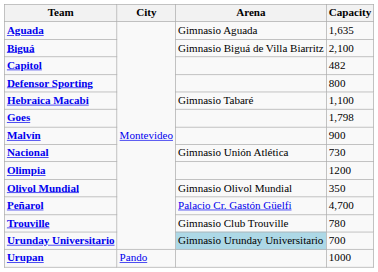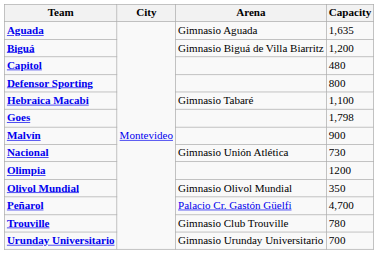Biguá | Capacity: 2,100 -> 1,200
Capitol | Capacity: 482 -> 480
Urunday Universitario | Arena: lightblue background -> no background
- row: Urupan | Pando | 1000
